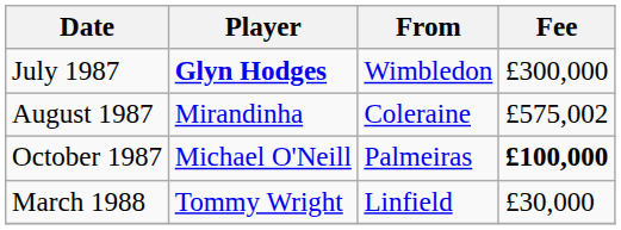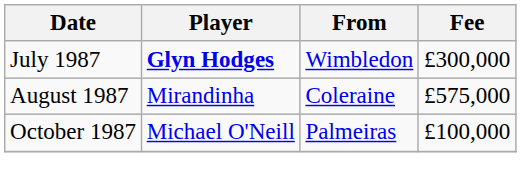August 1987 | Fee: £575,002 -> £575,000
October 1987 | Fee: bold -> normal
- row: March 1988 | Tommy Wright | Linfield | £30,000
